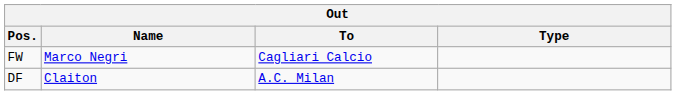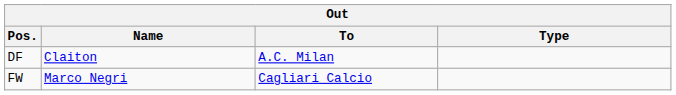rows swapped: DF <-> FW
